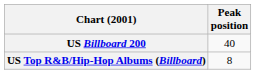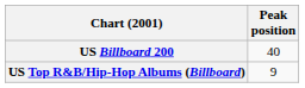US Top R&B/Hip-Hop Albums (Billboard) | Peak position: 8 -> 9
